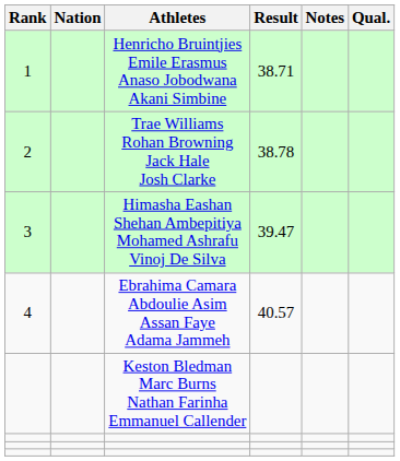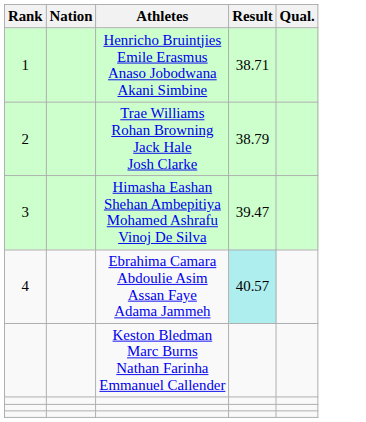- column: Notes
Trae Williams Rohan Browning Jack Hale Josh Clarke | Result: 38.78 -> 38.79
Ebrahima Camara Abdoulie Asim Assan Faye Adama Jammeh | Result: no background -> paleturquoise background
